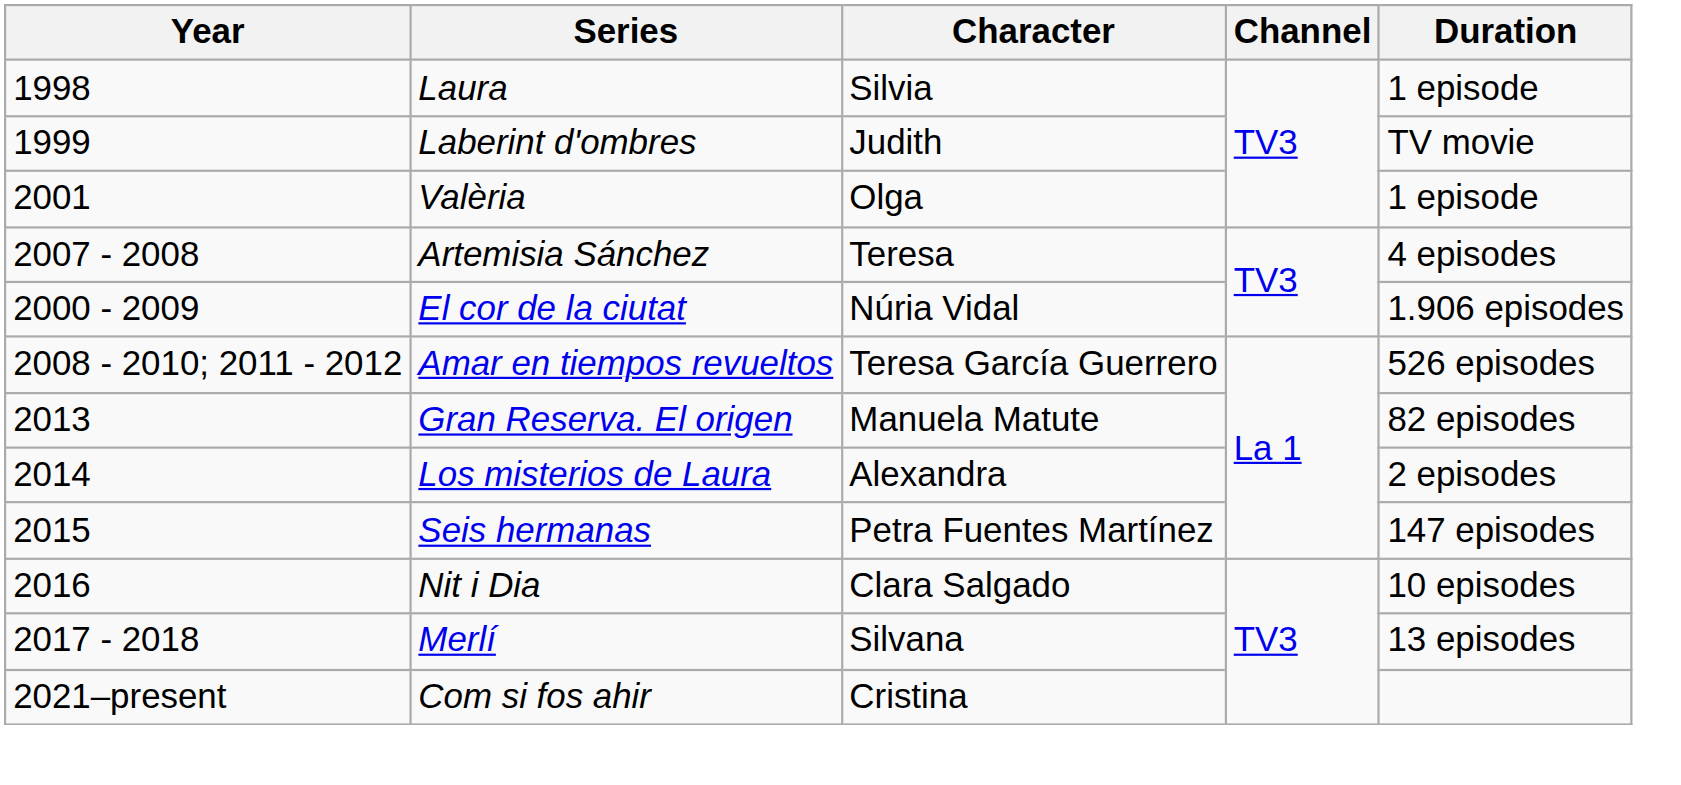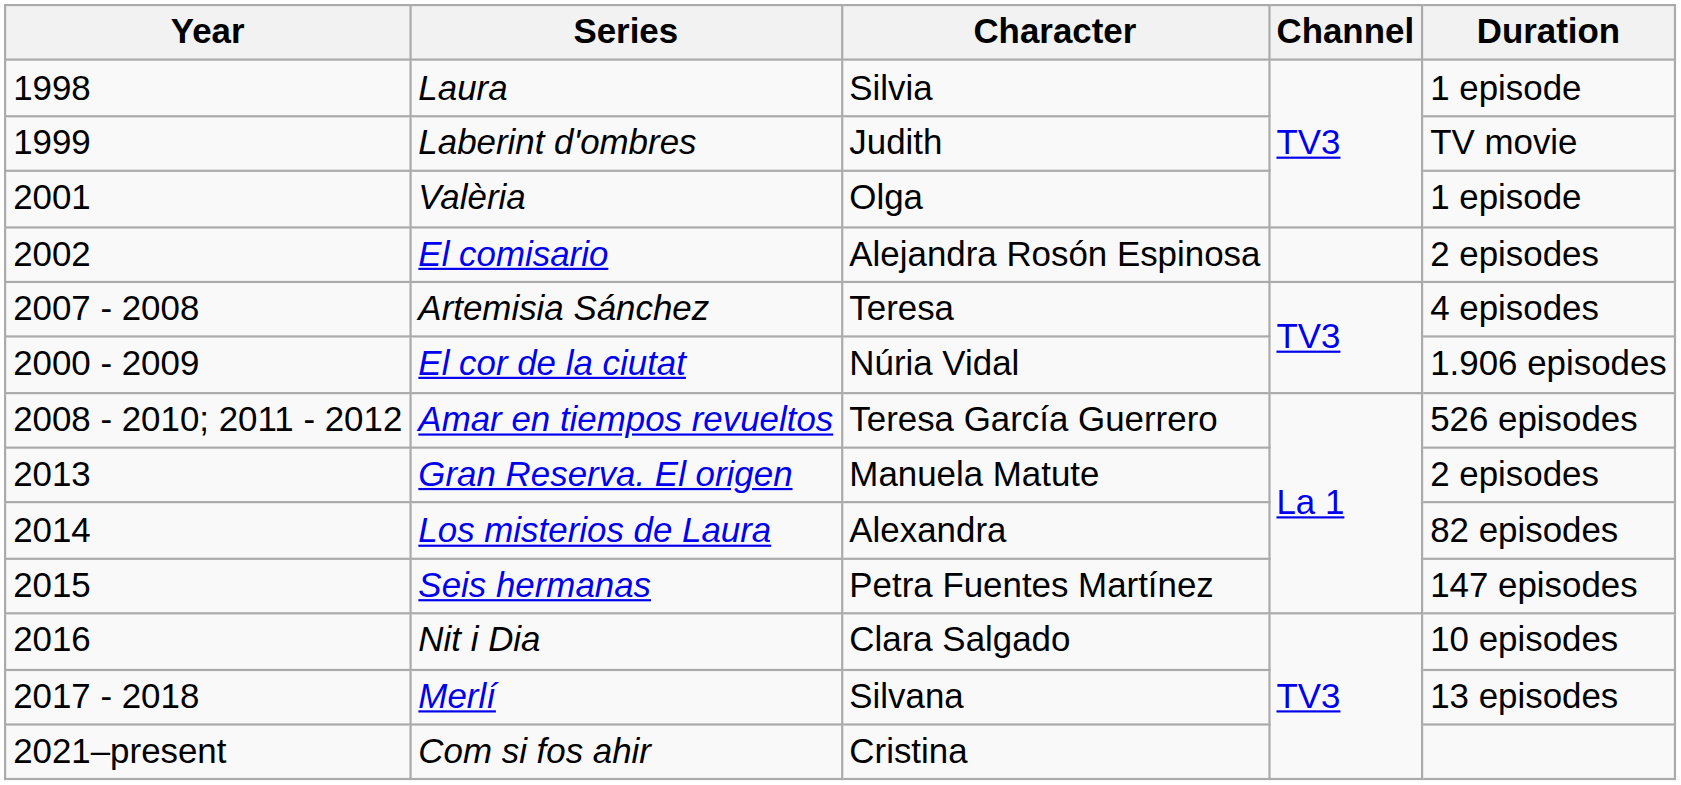+ row: 2002 | El comisario | Alejandra Rosón Espinosa | 2 episodes
Gran Reserva. El origen | Duration: 82 episodes -> 2 episodes
Los misterios de Laura | Duration: 2 episodes -> 82 episodes
